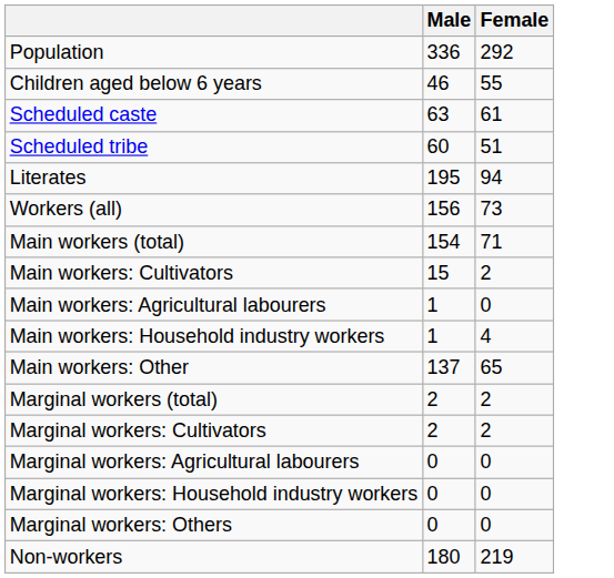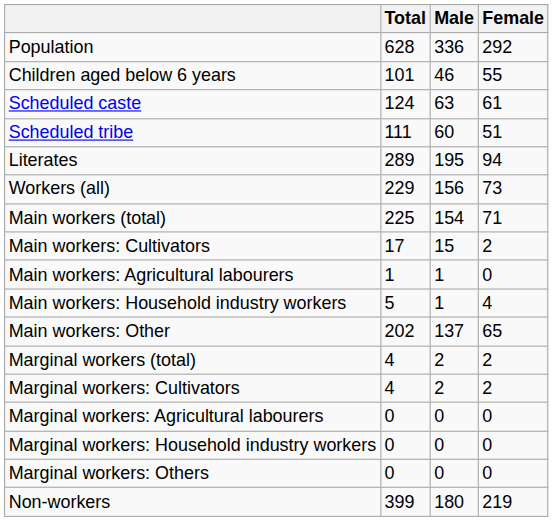+ column: Total | 628 | 101 | 124 | 111 | 289 | 229 | 225 | 17 | 1 | 5 | 202 | 4 | 4 | 0 | 0 | 0 | 399
